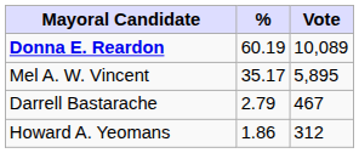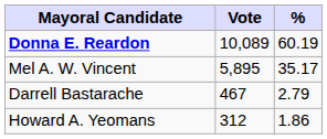columns swapped: Vote <-> %
